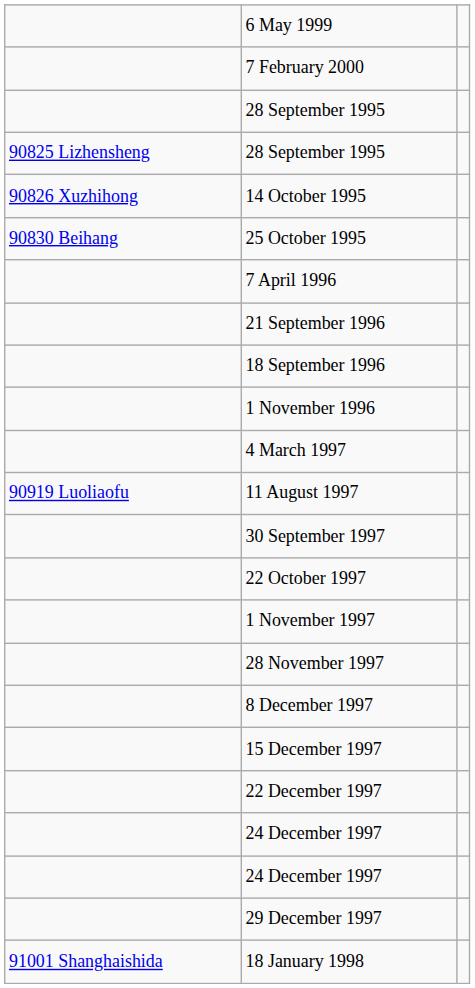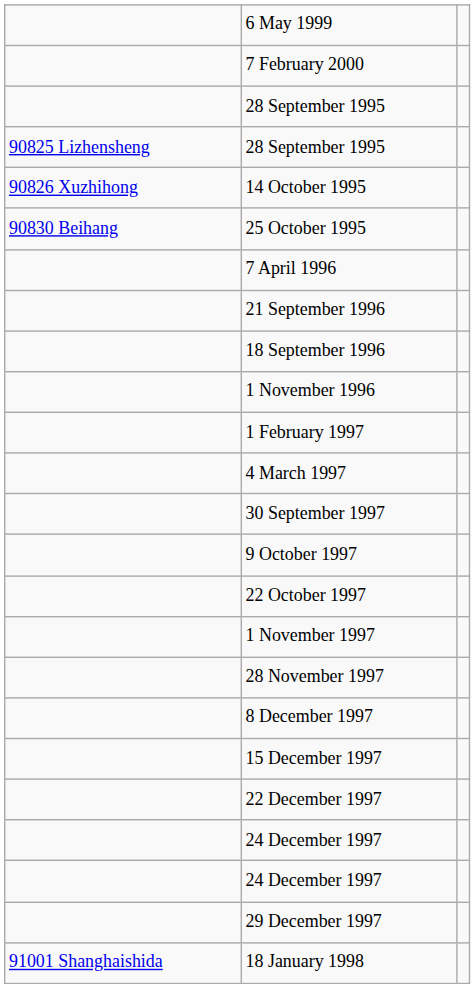+ row: 1 February 1997
- row: 90919 Luoliaofu | 11 August 1997
+ row: 9 October 1997
